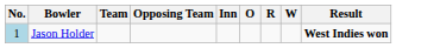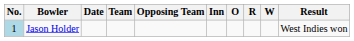+ column: Date
Jason Holder | Result: bold -> normal
